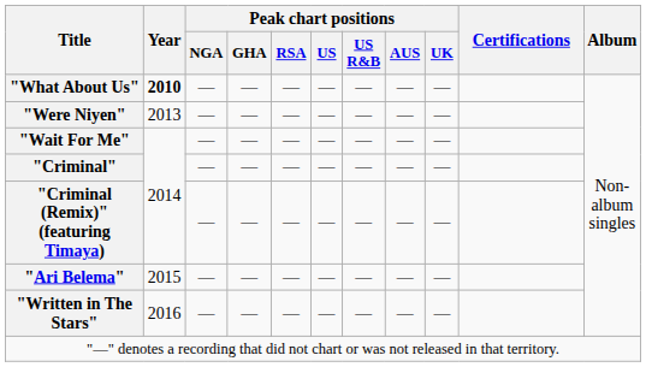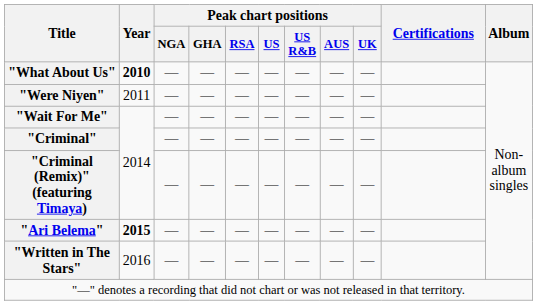"Were Niyen" | Year: 2013 -> 2011
"Ari Belema" | Year: normal -> bold
